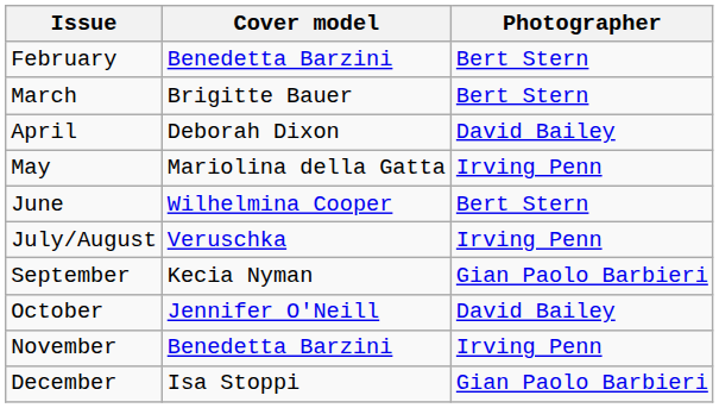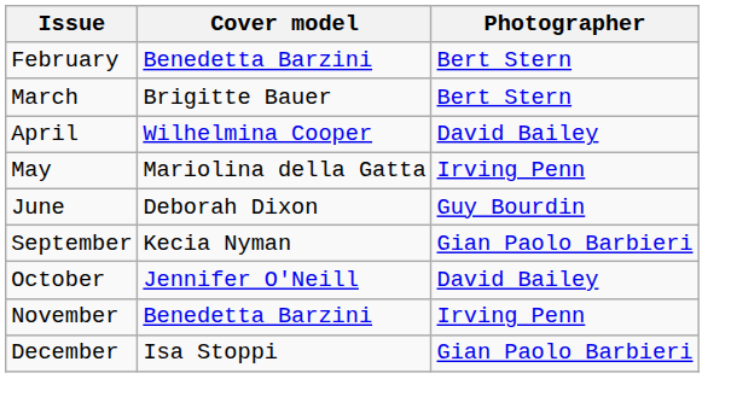April | Cover model: Deborah Dixon -> Wilhelmina Cooper
June | Cover model: Wilhelmina Cooper -> Deborah Dixon
June | Photographer: Bert Stern -> Guy Bourdin
- row: July/August | Veruschka | Irving Penn
